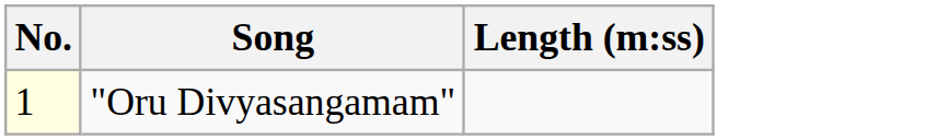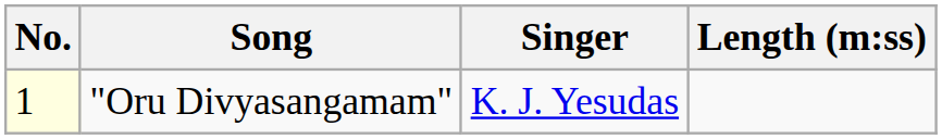+ column: Singer | K. J. Yesudas
